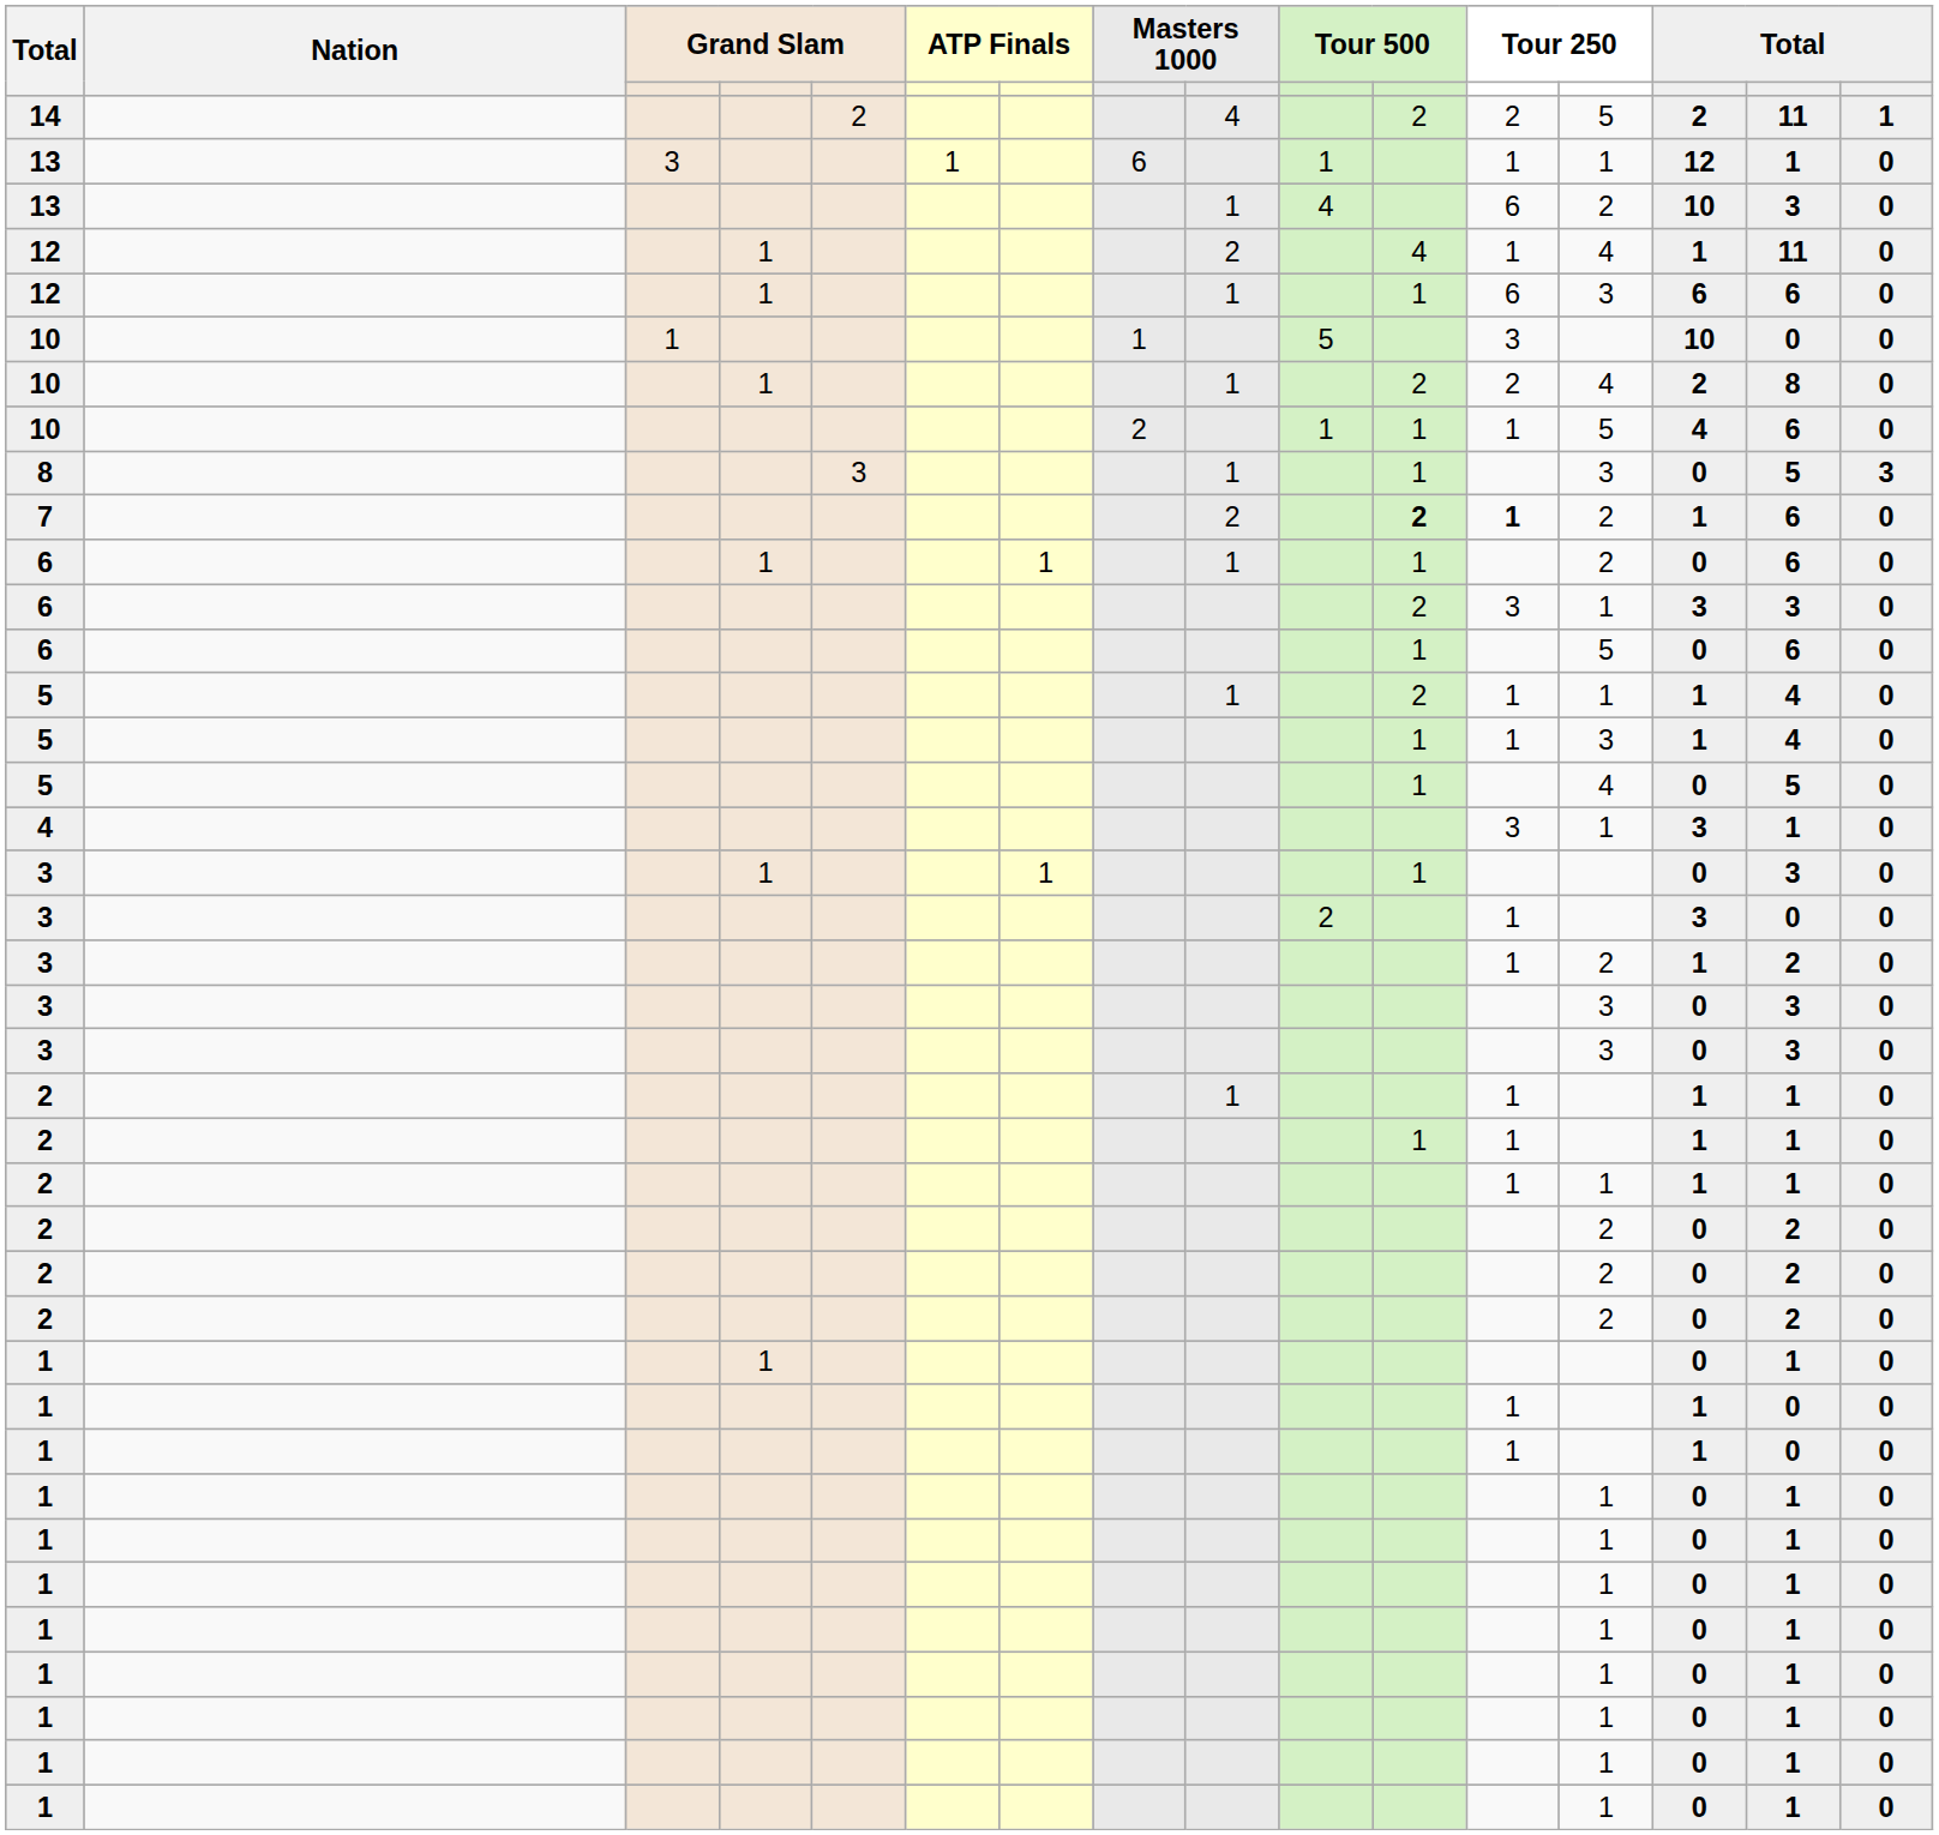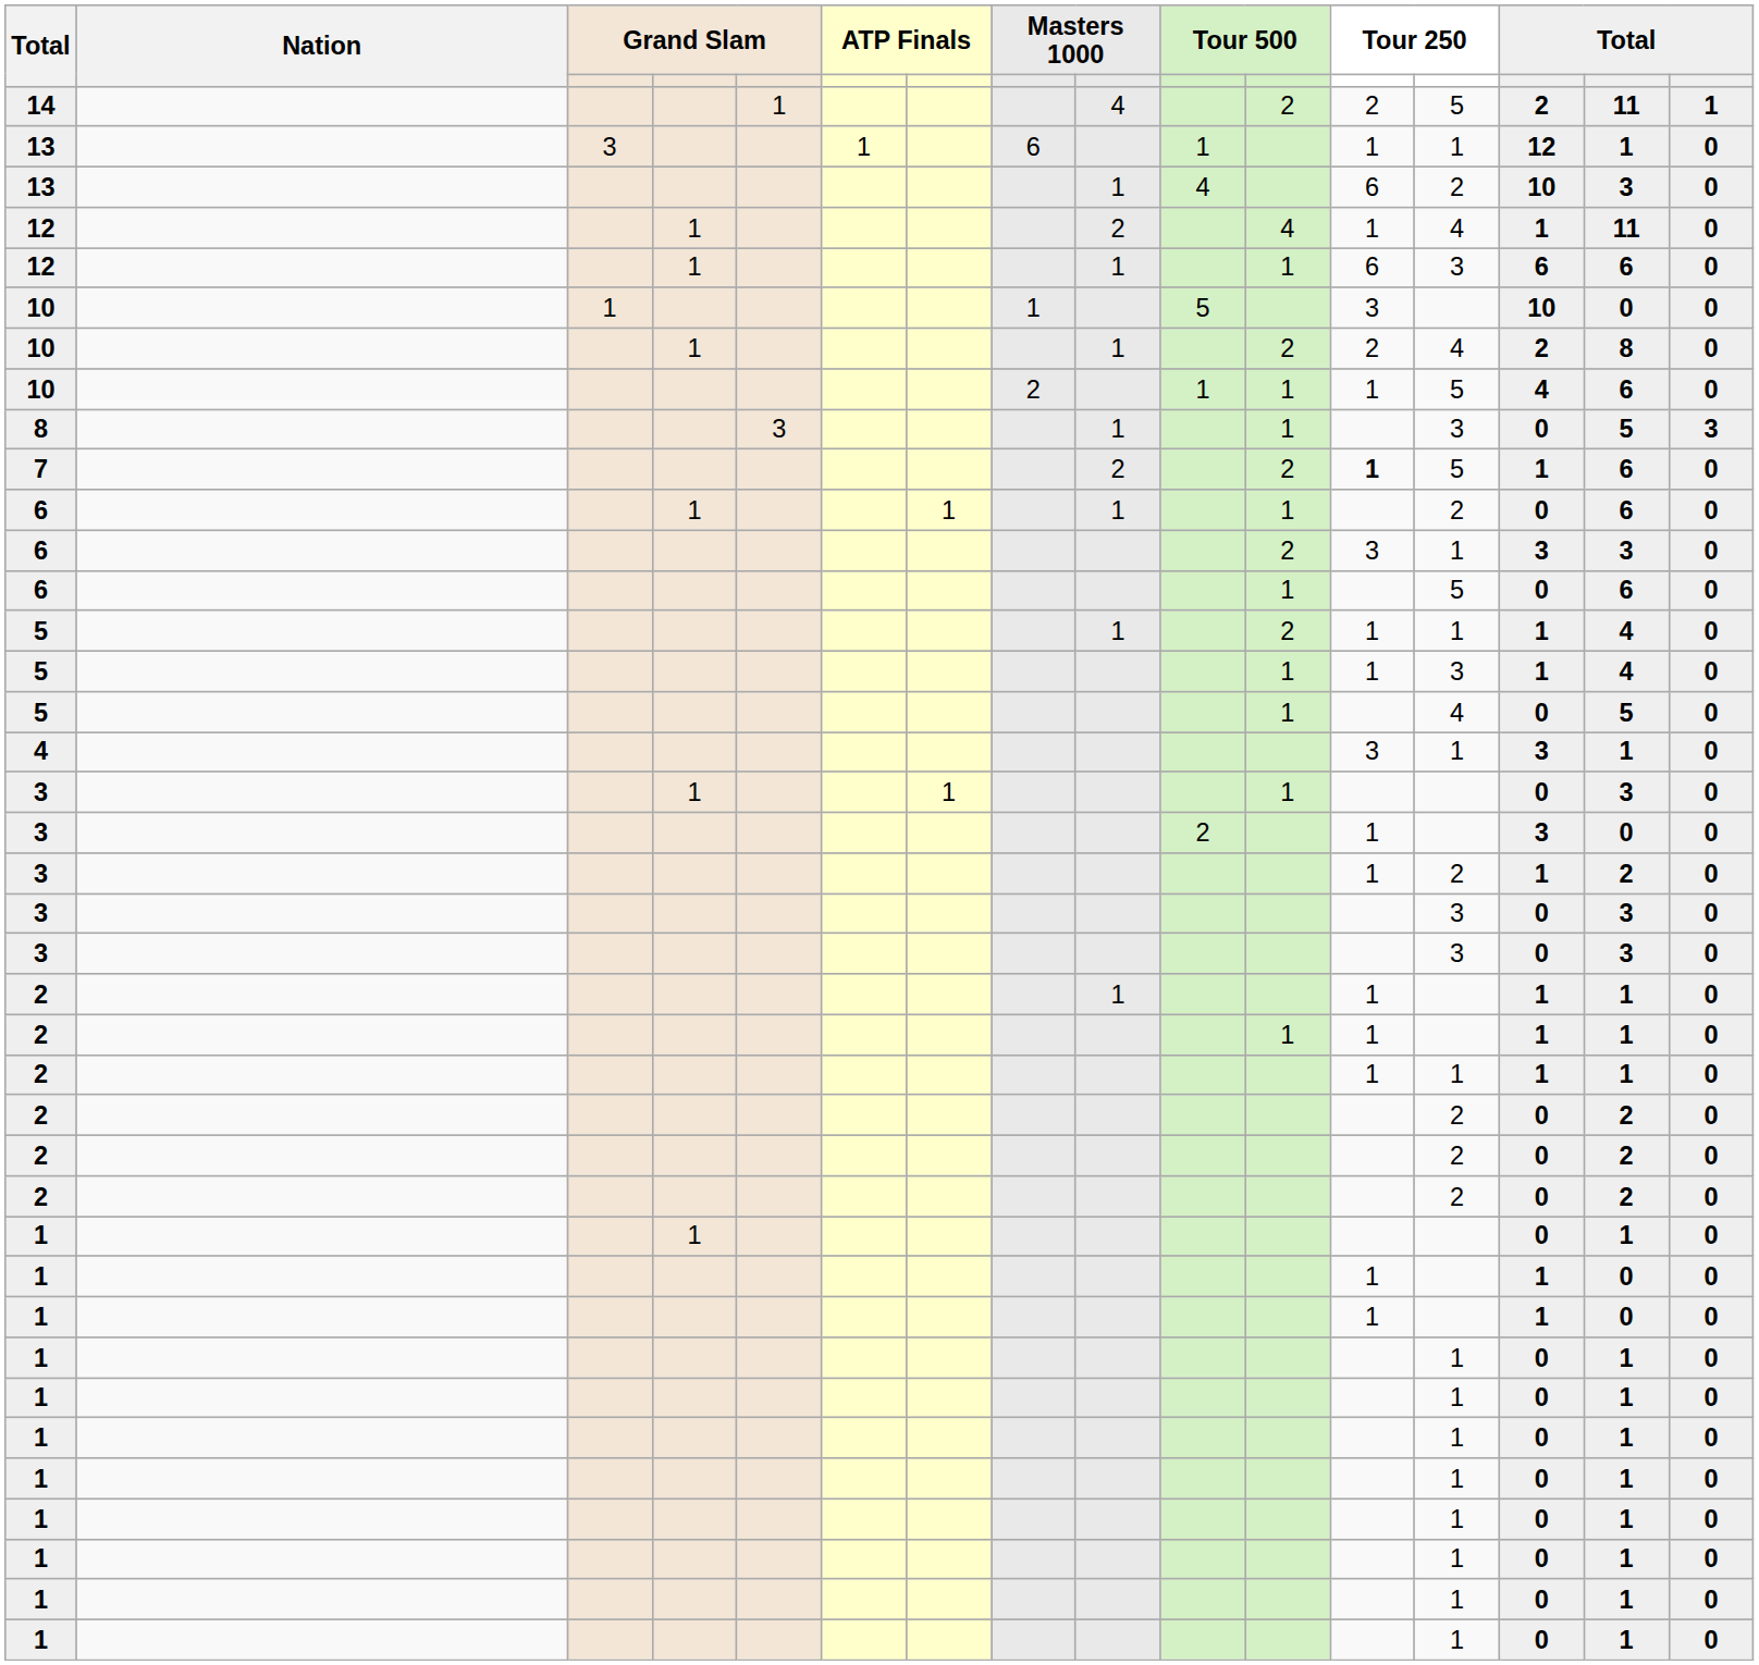14 | column 5: 2 -> 1
7 | column 11: bold -> normal
7 | column 13: 2 -> 5
